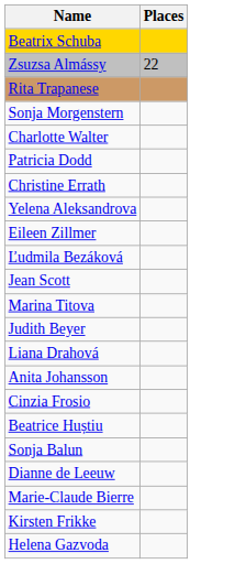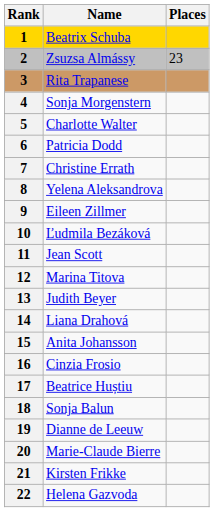+ column: Rank | 1 | 2 | 3 | 4 | 5 | 6 | 7 | 8 | 9 | 10 | 11 | 12 | 13 | 14 | 15 | 16 | 17 | 18 | 19 | 20 | 21 | 22
Zsuzsa Almássy | Places: 22 -> 23
